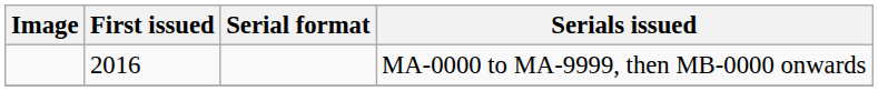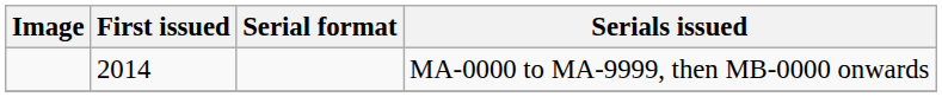MA-0000 to MA-9999, then MB-0000 onwards | First issued: 2016 -> 2014
